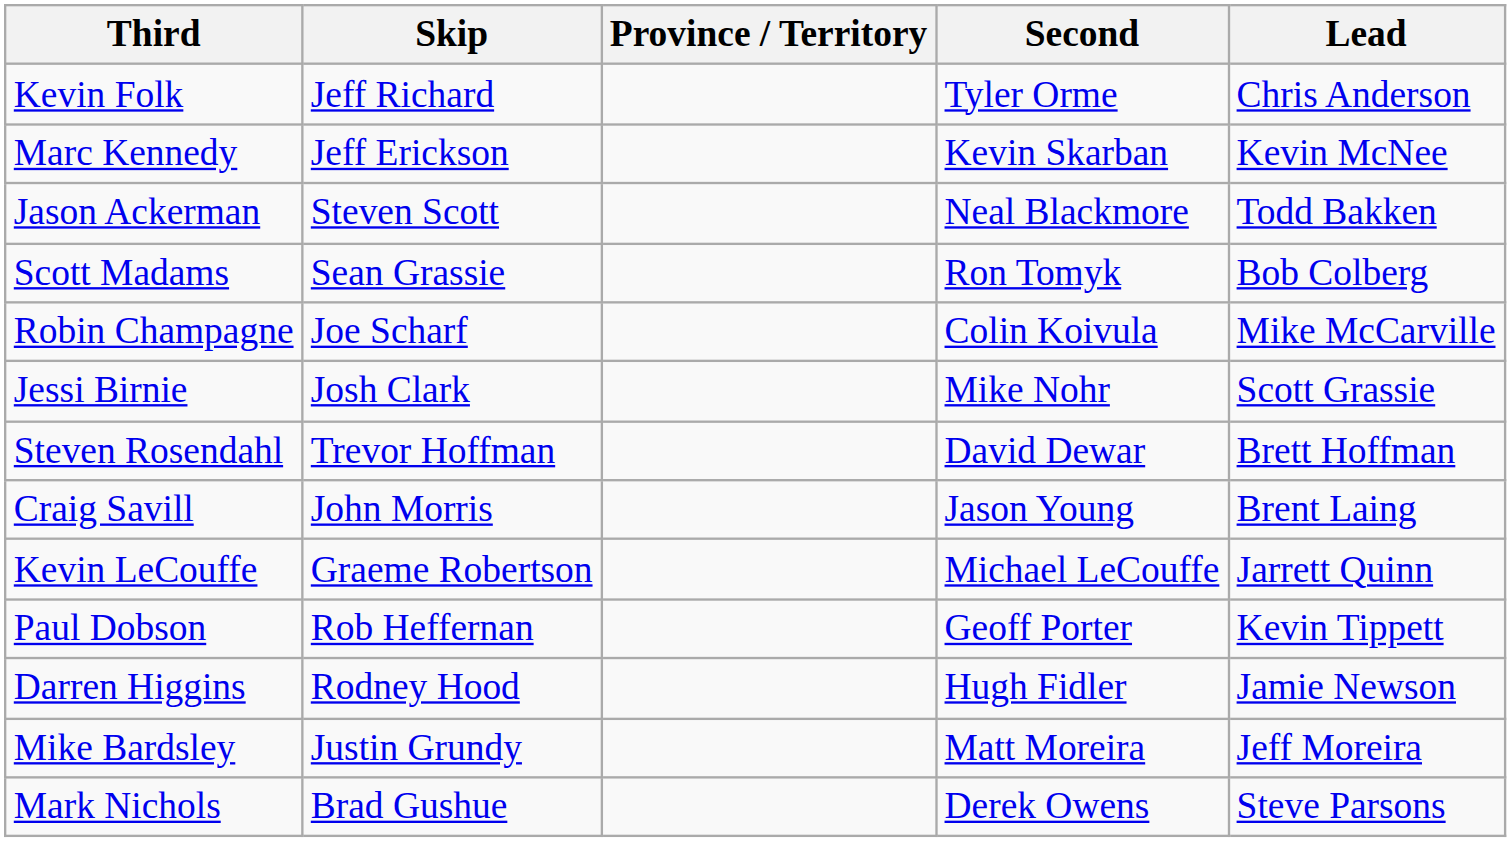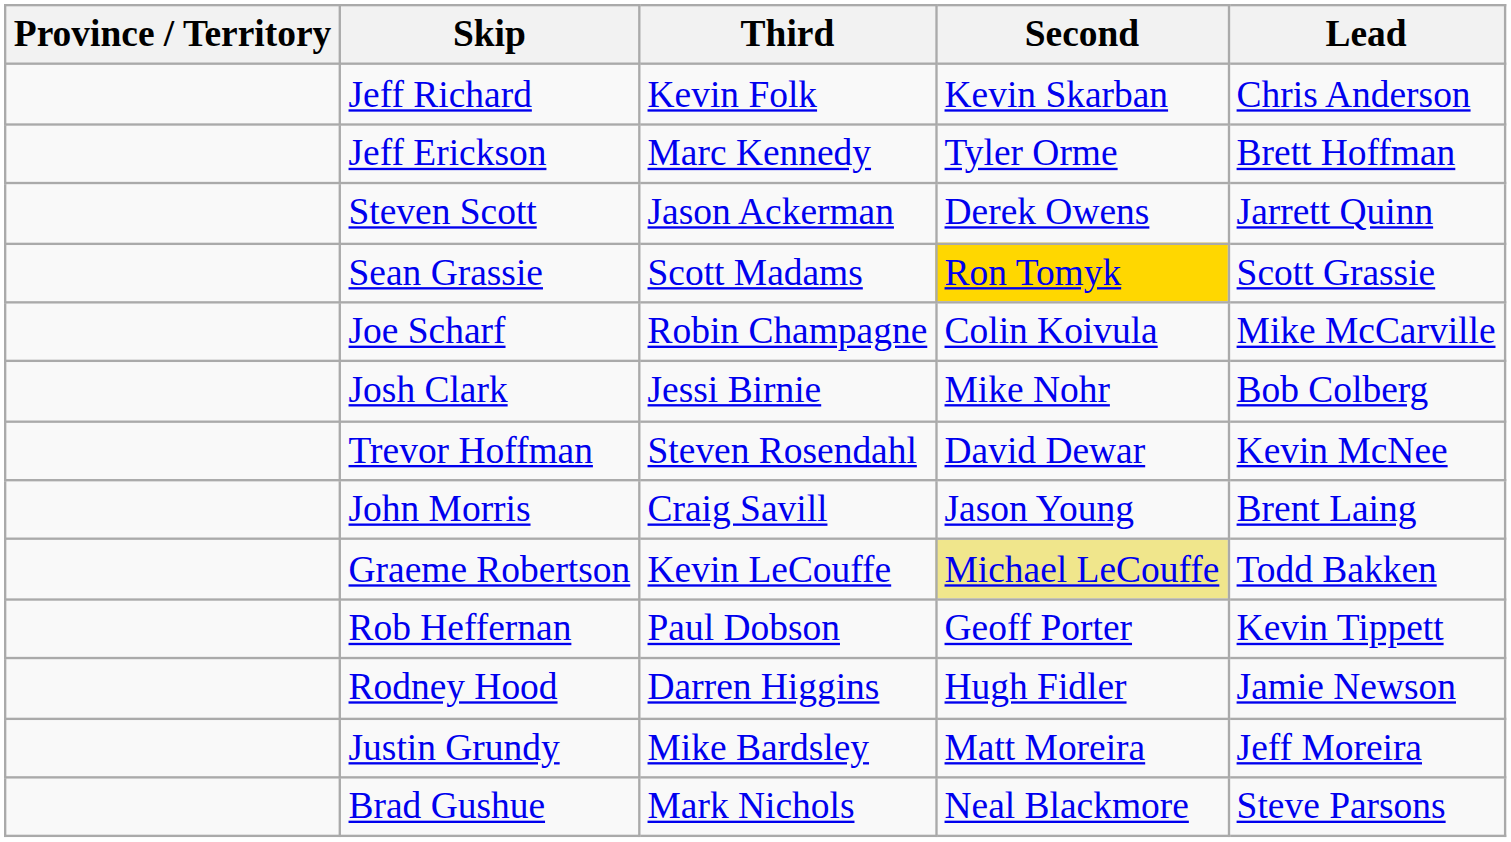columns swapped: Province / Territory <-> Third
Jeff Richard | Second: Tyler Orme -> Kevin Skarban
Jeff Erickson | Second: Kevin Skarban -> Tyler Orme
Jeff Erickson | Lead: Kevin McNee -> Brett Hoffman
Steven Scott | Second: Neal Blackmore -> Derek Owens
Steven Scott | Lead: Todd Bakken -> Jarrett Quinn
Sean Grassie | Second: no background -> gold background
Sean Grassie | Lead: Bob Colberg -> Scott Grassie
Josh Clark | Lead: Scott Grassie -> Bob Colberg
Trevor Hoffman | Lead: Brett Hoffman -> Kevin McNee
Graeme Robertson | Second: no background -> khaki background
Graeme Robertson | Lead: Jarrett Quinn -> Todd Bakken
Brad Gushue | Second: Derek Owens -> Neal Blackmore
